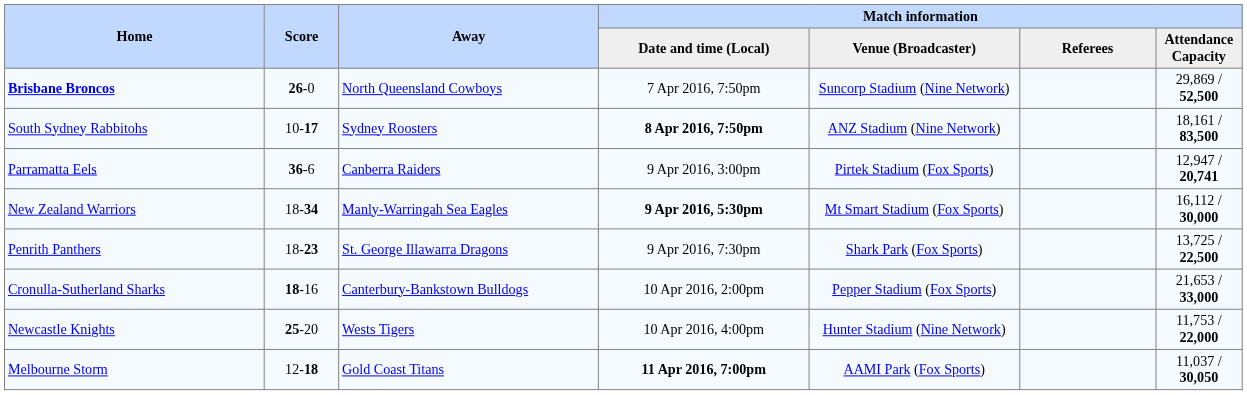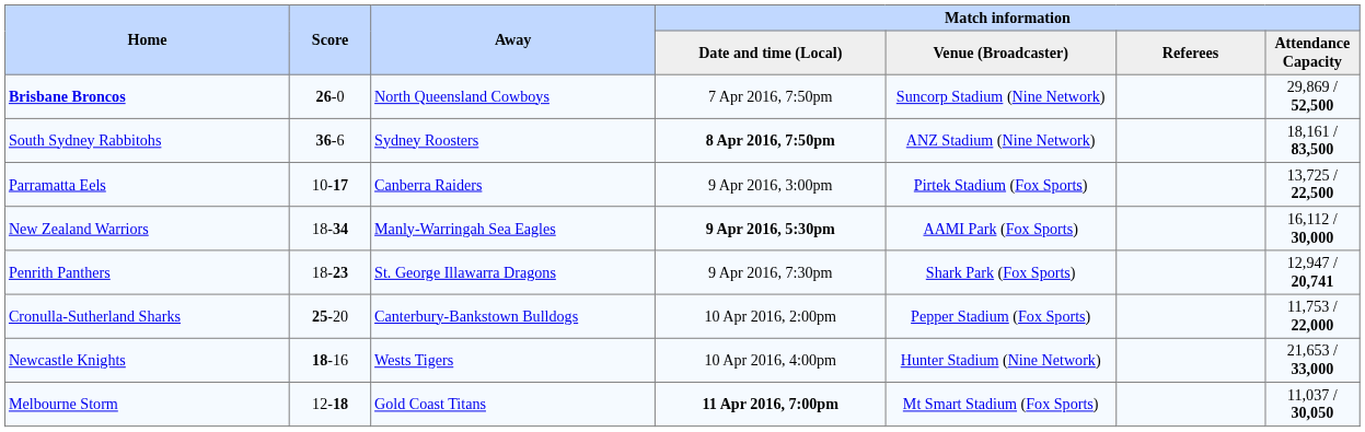South Sydney Rabbitohs | Score: 10-17 -> 36-6
Parramatta Eels | Score: 36-6 -> 10-17
Parramatta Eels | Match information / Attendance Capacity: 12,947 / 20,741 -> 13,725 / 22,500
New Zealand Warriors | Match information / Venue (Broadcaster): Mt Smart Stadium (Fox Sports) -> AAMI Park (Fox Sports)
Penrith Panthers | Match information / Attendance Capacity: 13,725 / 22,500 -> 12,947 / 20,741
Cronulla-Sutherland Sharks | Score: 18-16 -> 25-20
Cronulla-Sutherland Sharks | Match information / Attendance Capacity: 21,653 / 33,000 -> 11,753 / 22,000
Newcastle Knights | Score: 25-20 -> 18-16
Newcastle Knights | Match information / Attendance Capacity: 11,753 / 22,000 -> 21,653 / 33,000
Melbourne Storm | Match information / Venue (Broadcaster): AAMI Park (Fox Sports) -> Mt Smart Stadium (Fox Sports)
